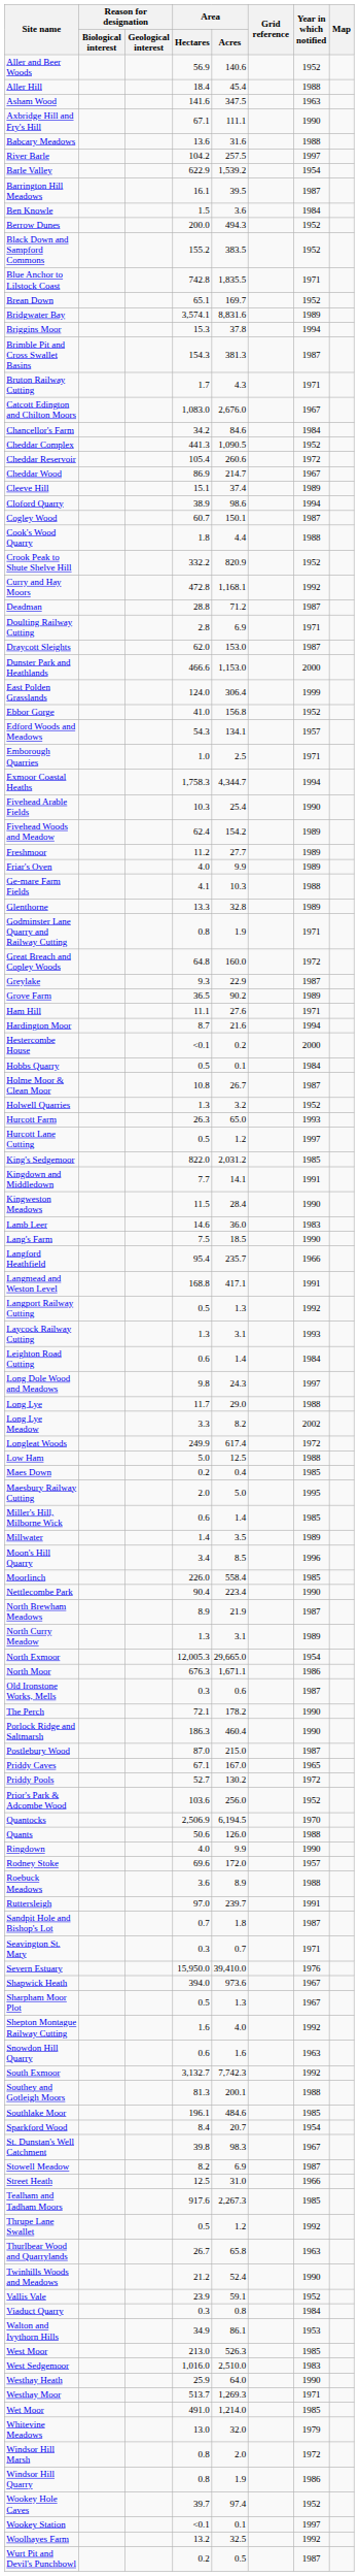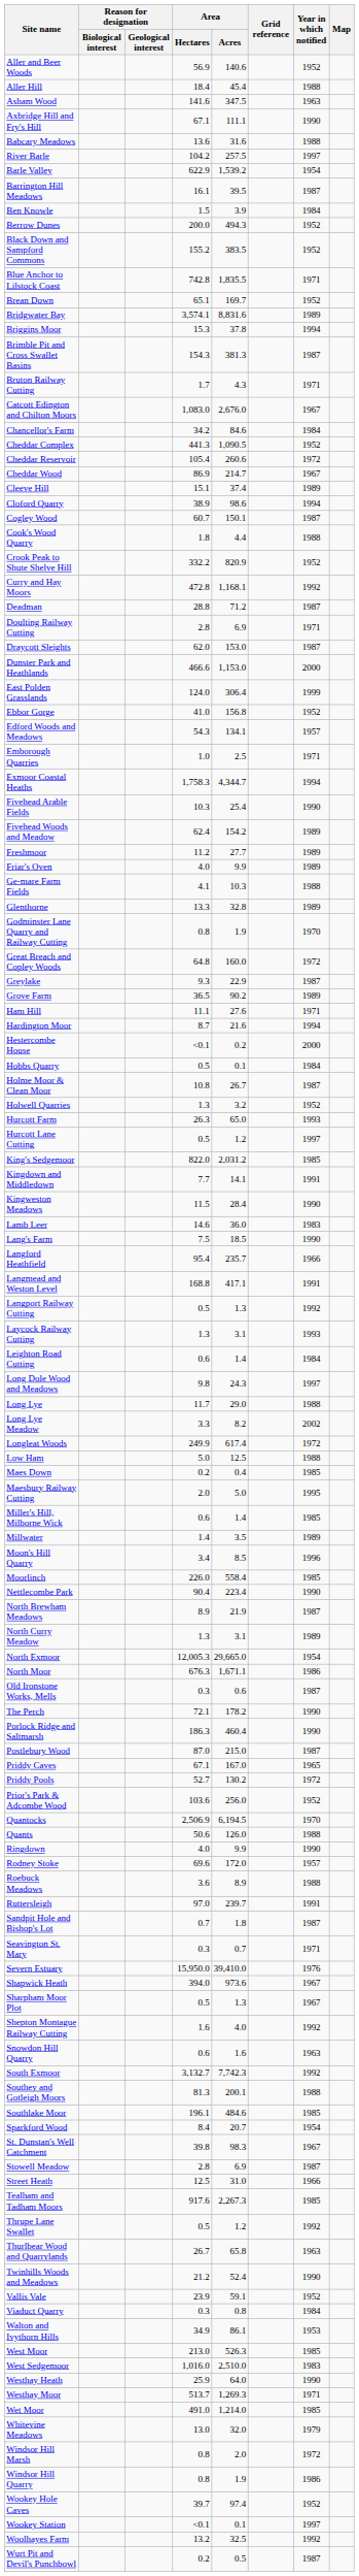Ben Knowle | Area / Acres: 3.6 -> 3.9
Godminster Lane Quarry and Railway Cutting | Year in which notified: 1971 -> 1970
Stowell Meadow | Area / Hectares: 8.2 -> 2.8
